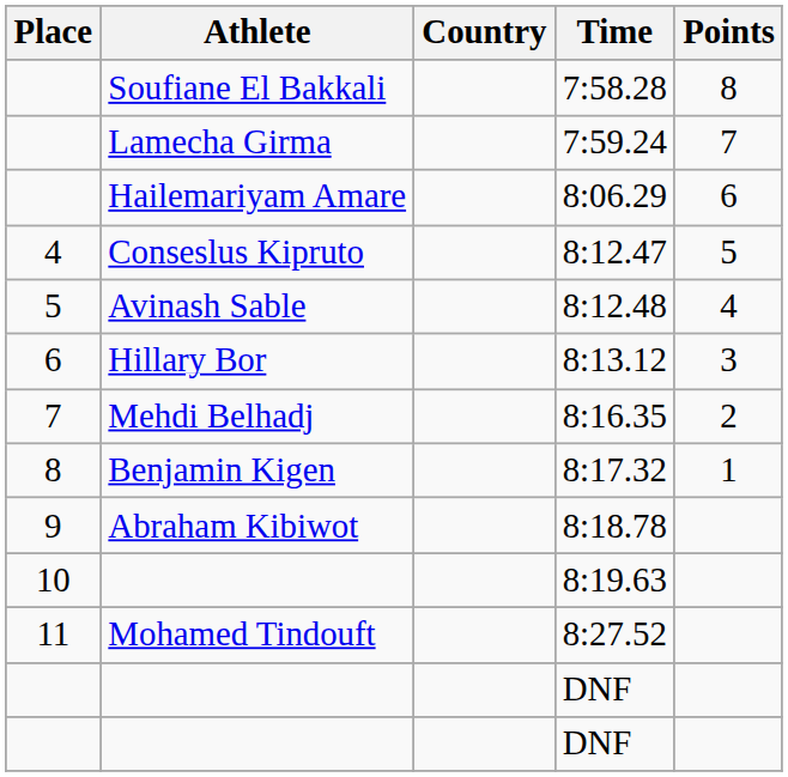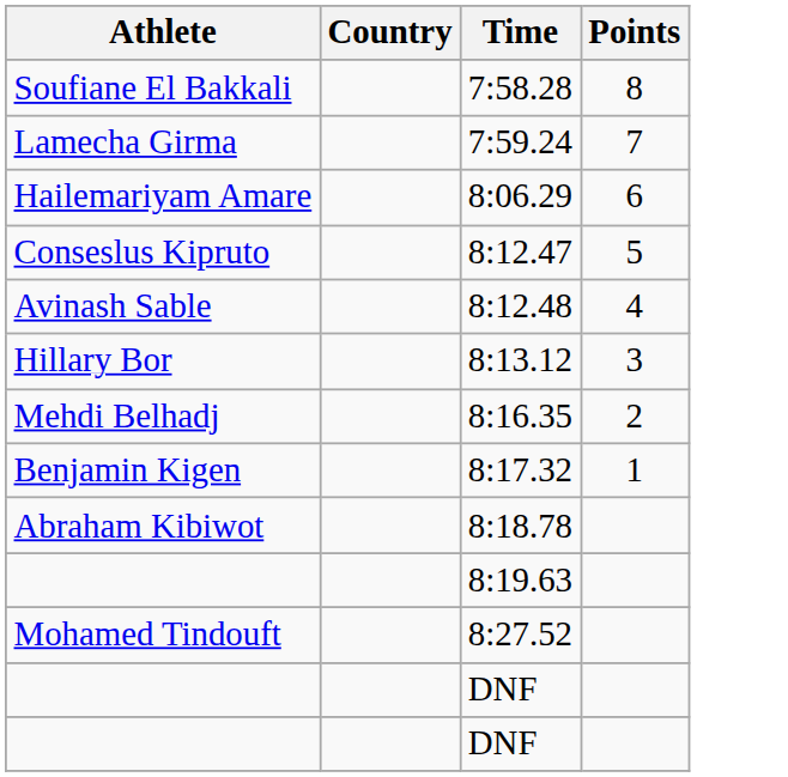- column: Place | 4 | 5 | 6 | 7 | 8 | 9 | 10 | 11
